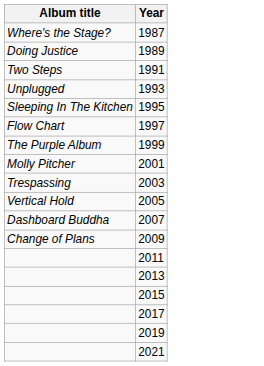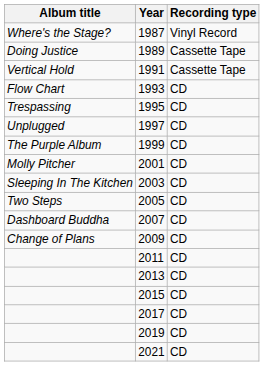+ column: Recording type | Vinyl Record | Cassette Tape | Cassette Tape | CD | CD | CD | CD | CD | CD | CD | CD | CD | CD | CD | CD | CD | CD | CD
1991 | Album title: Two Steps -> Vertical Hold
1993 | Album title: Unplugged -> Flow Chart
1995 | Album title: Sleeping In The Kitchen -> Trespassing
1997 | Album title: Flow Chart -> Unplugged
2003 | Album title: Trespassing -> Sleeping In The Kitchen
2005 | Album title: Vertical Hold -> Two Steps
